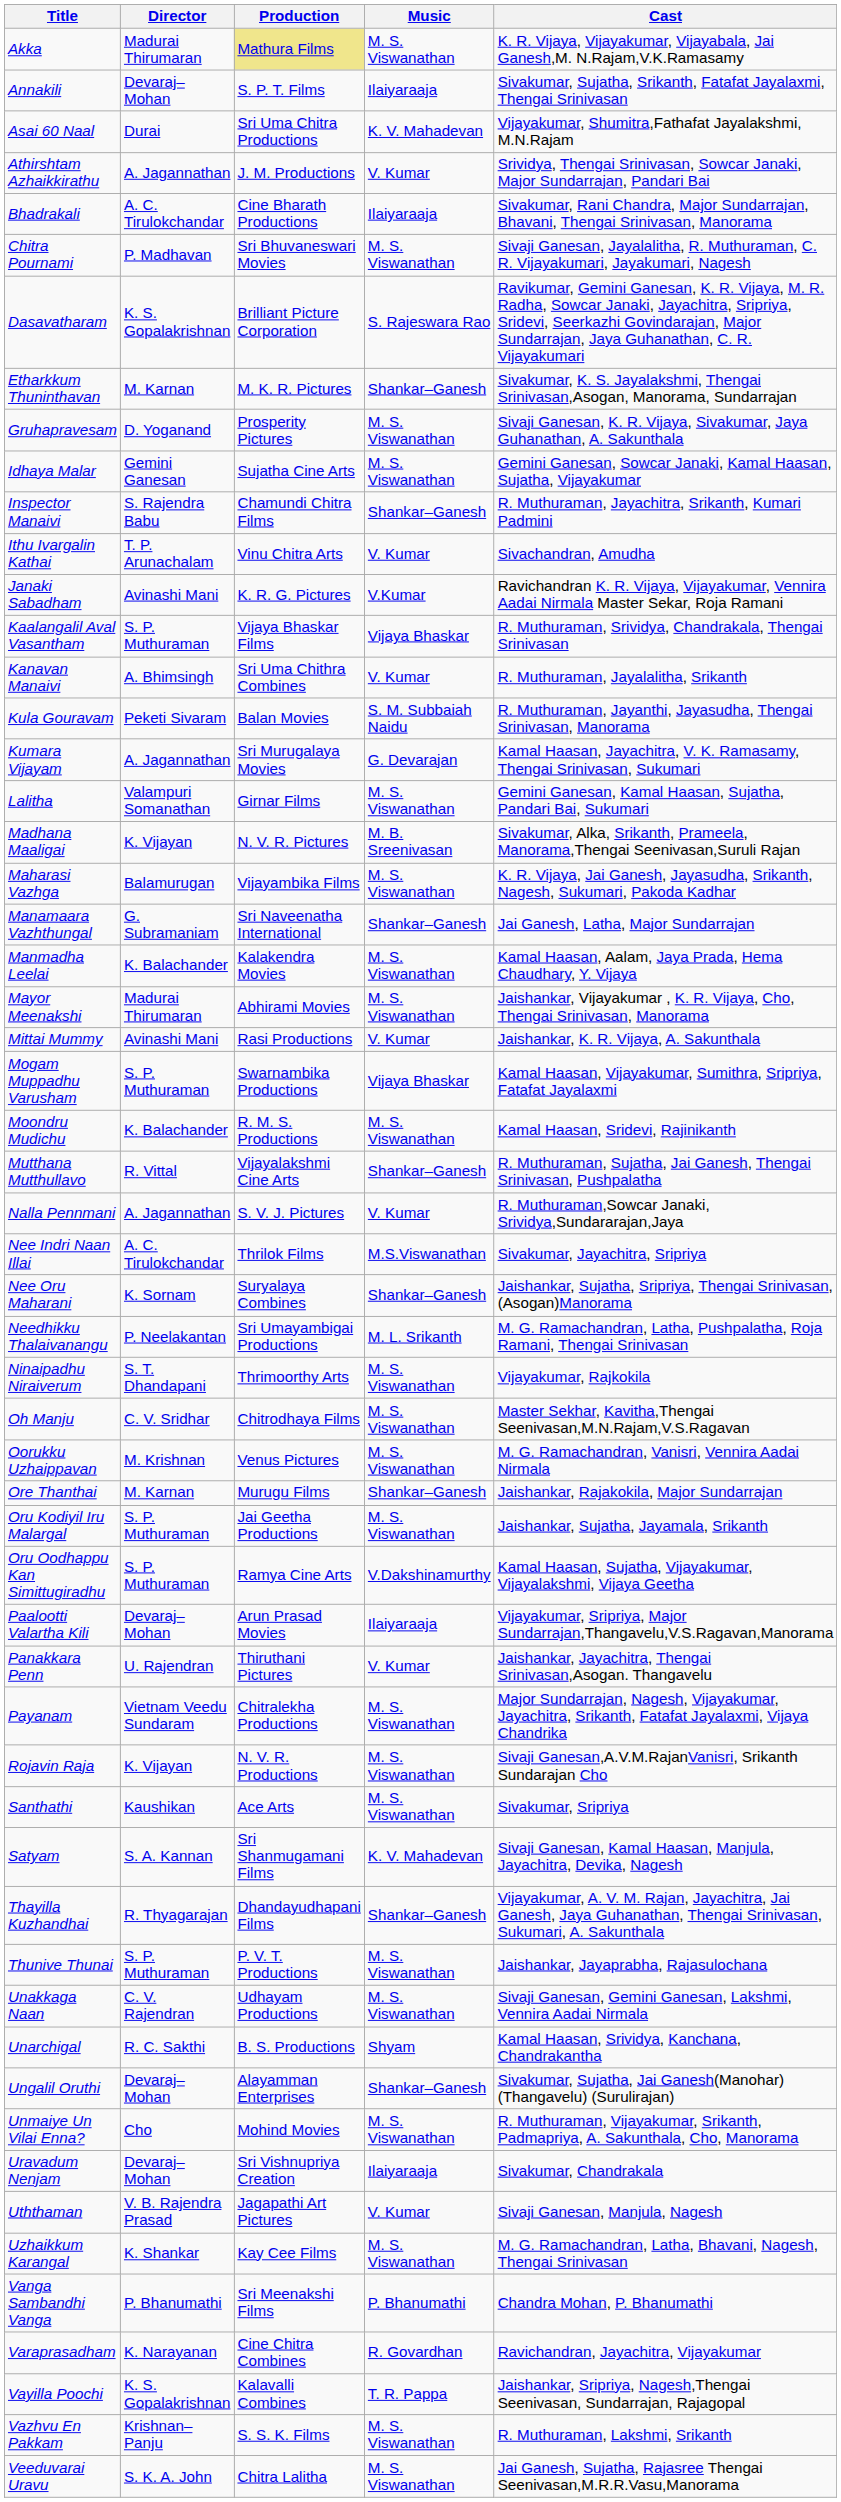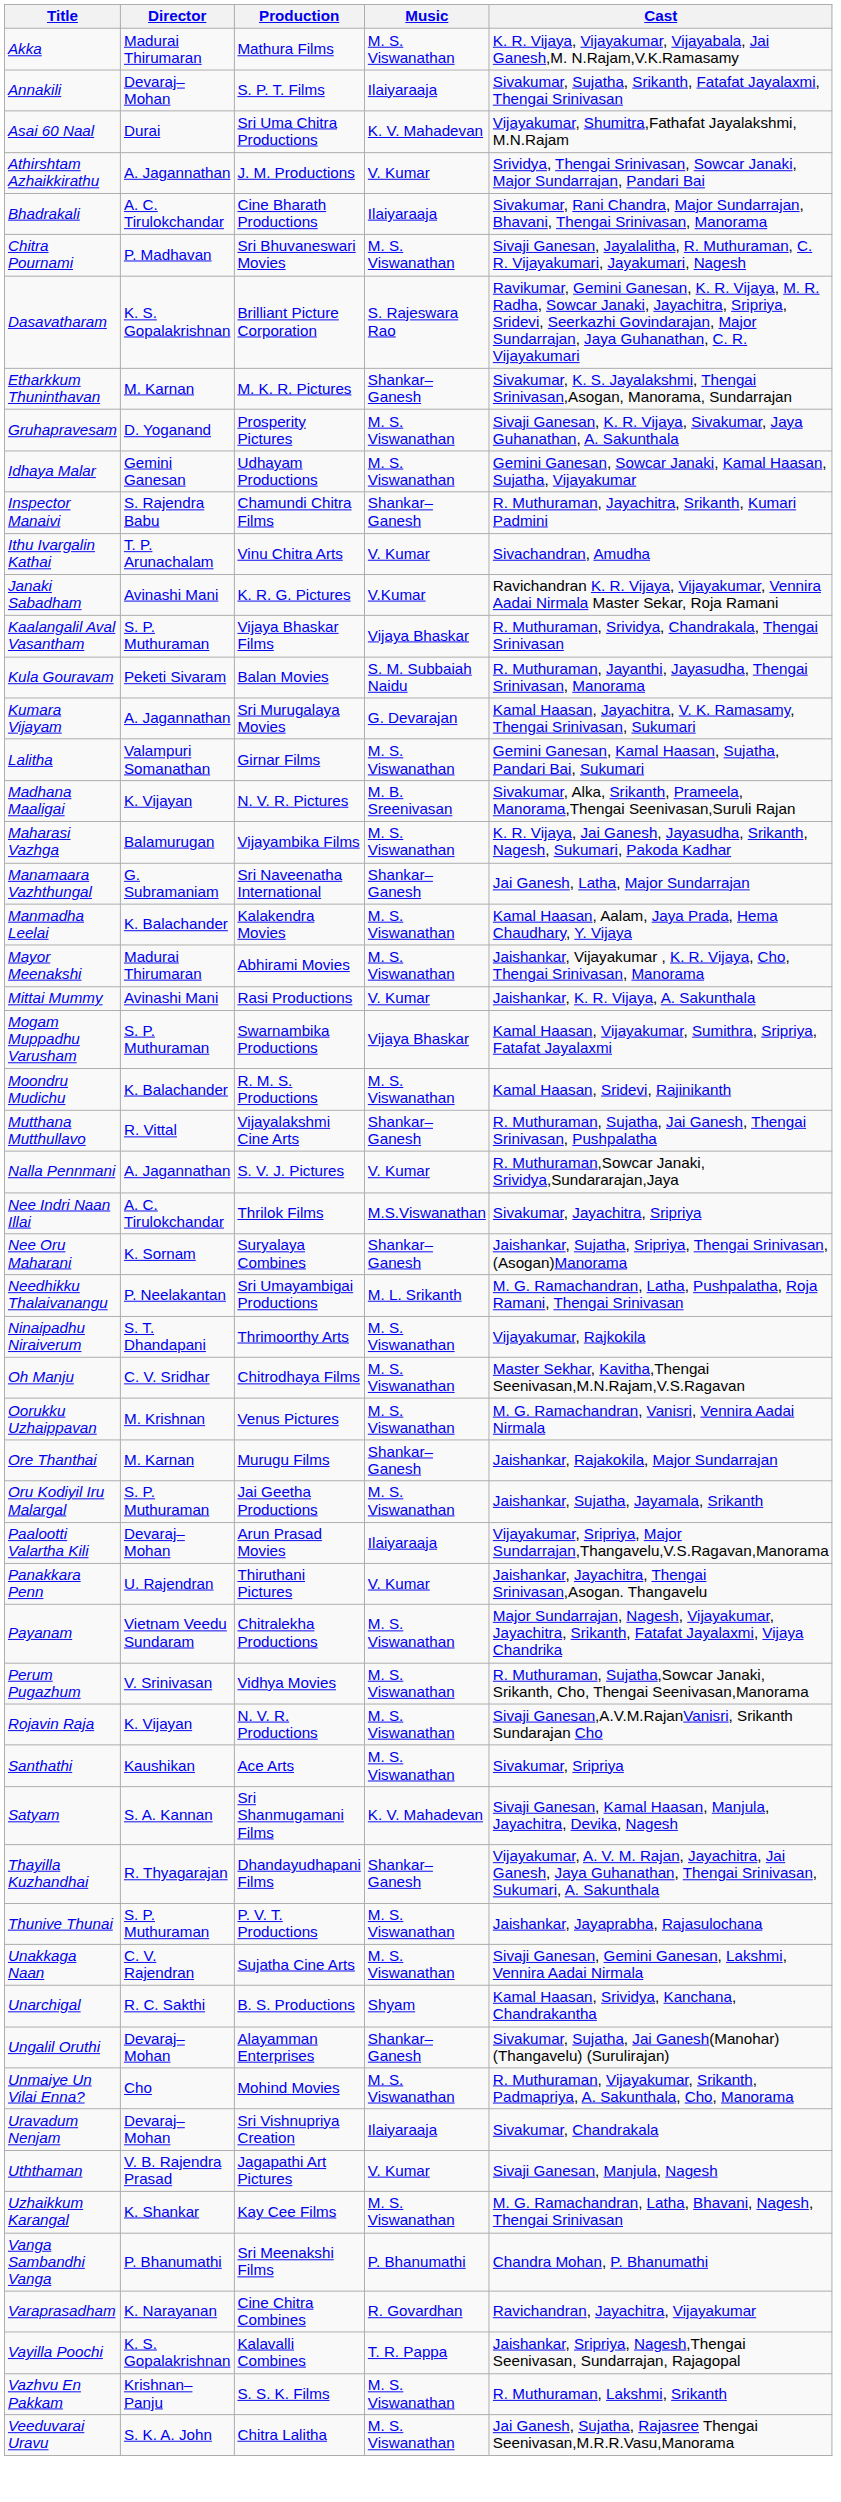Akka | Production: khaki background -> no background
Idhaya Malar | Production: Sujatha Cine Arts -> Udhayam Productions
- row: Kanavan Manaivi | A. Bhimsingh | Sri Uma Chithra Combines | V. Kumar | R. Muthuraman, Jayalalitha, Srikanth
- row: Oru Oodhappu Kan Simittugiradhu | S. P. Muthuraman | Ramya Cine Arts | V.Dakshinamurthy | Kamal Haasan, Sujatha, Vijayakumar, Vijayalakshmi, Vijaya Geetha
+ row: Perum Pugazhum | V. Srinivasan | Vidhya Movies | M. S. Viswanathan | R. Muthuraman, Sujatha,Sowcar Janaki, Srikanth, Cho, Thengai Seenivasan,Manorama
Unakkaga Naan | Production: Udhayam Productions -> Sujatha Cine Arts
